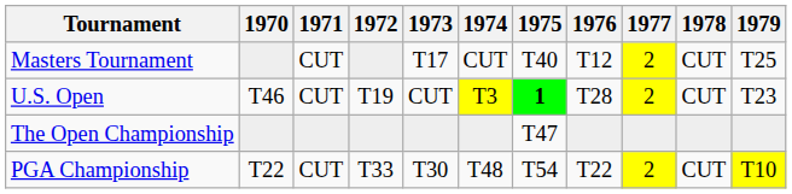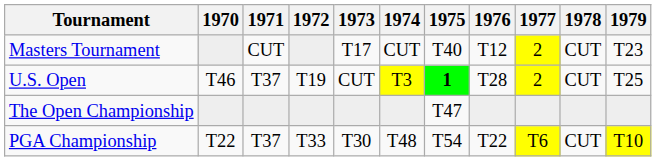Masters Tournament | 1979: T25 -> T23
U.S. Open | 1971: CUT -> T37
U.S. Open | 1979: T23 -> T25
PGA Championship | 1971: CUT -> T37
PGA Championship | 1977: 2 -> T6
